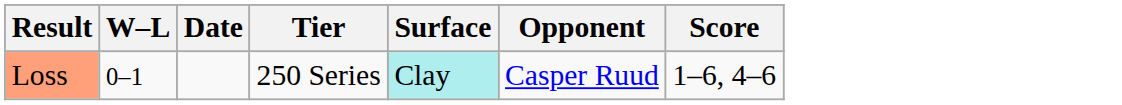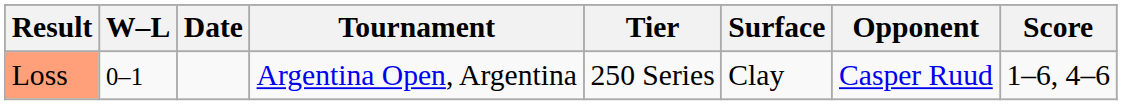+ column: Tournament | Argentina Open, Argentina
Loss | Surface: paleturquoise background -> no background
